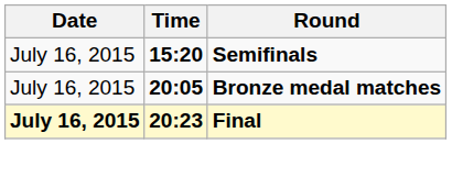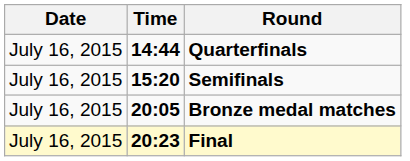+ row: July 16, 2015 | 14:44 | Quarterfinals
Final | Date: bold -> normal
